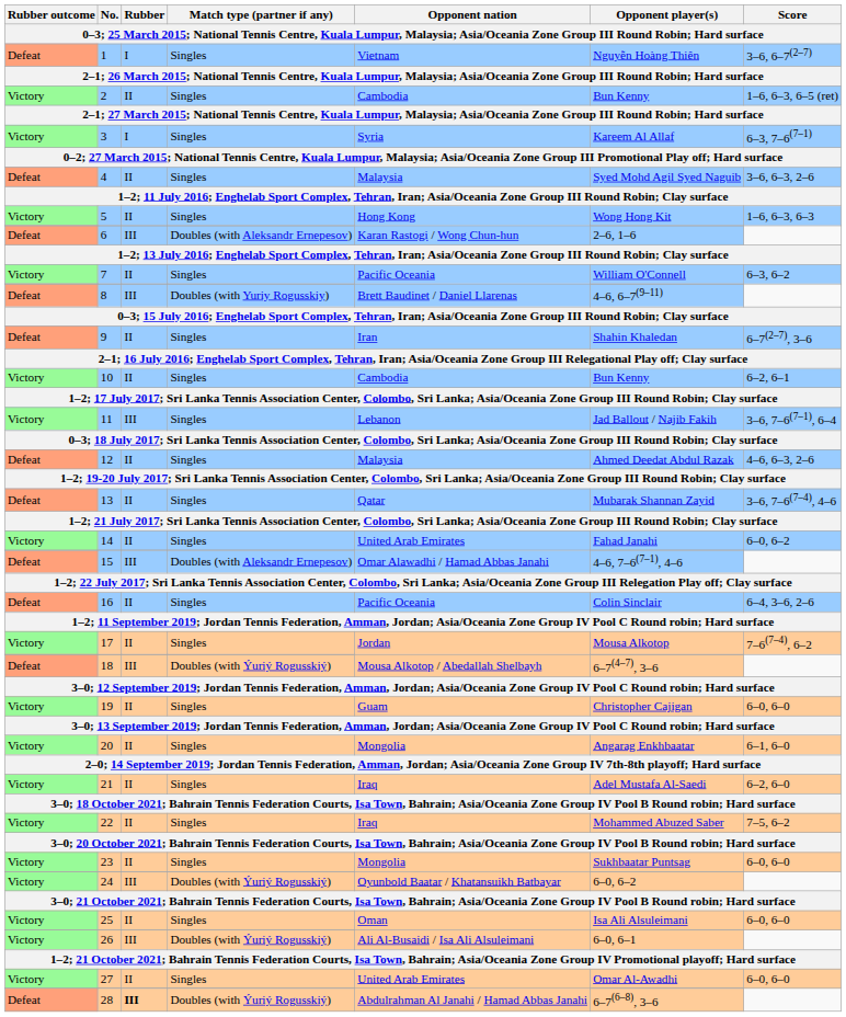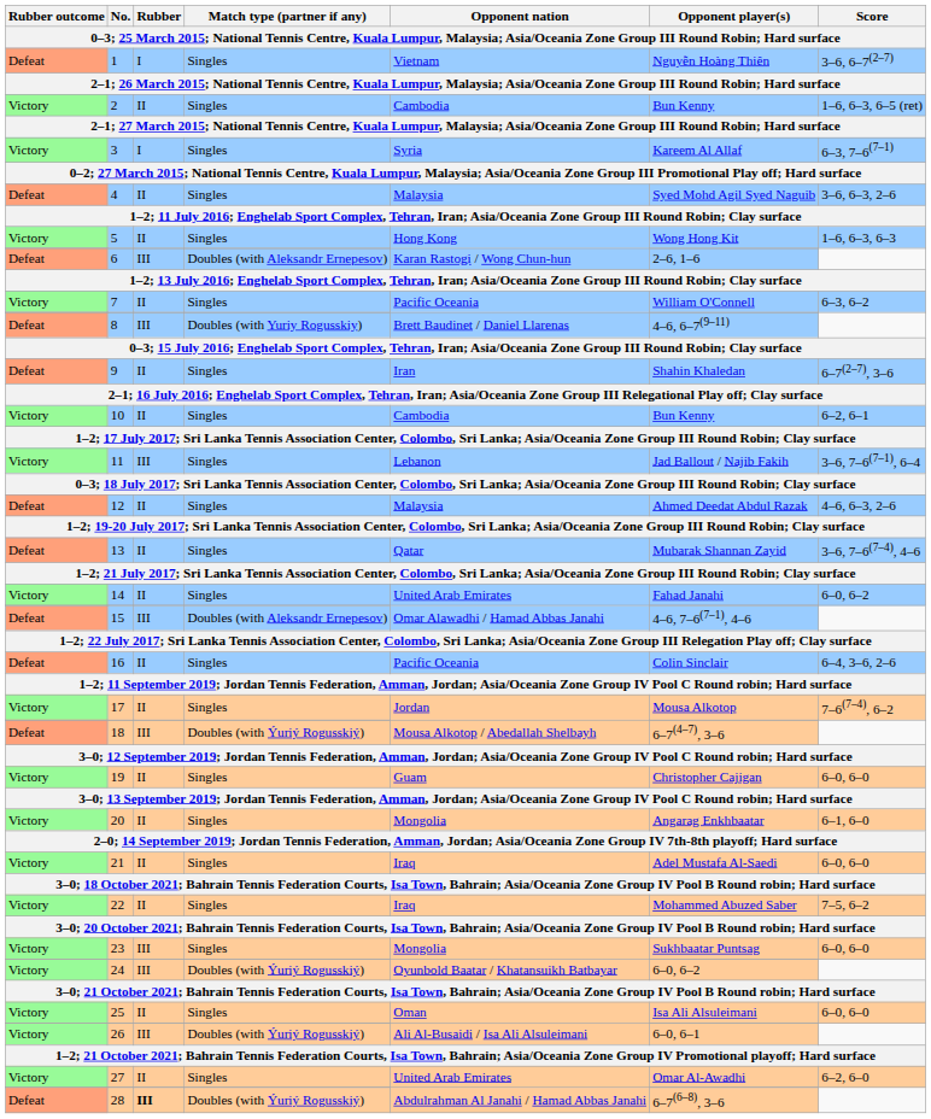21 | Score: 6–2, 6–0 -> 6–0, 6–0
23 | Rubber: II -> III
27 | Score: 6–0, 6–0 -> 6–2, 6–0
